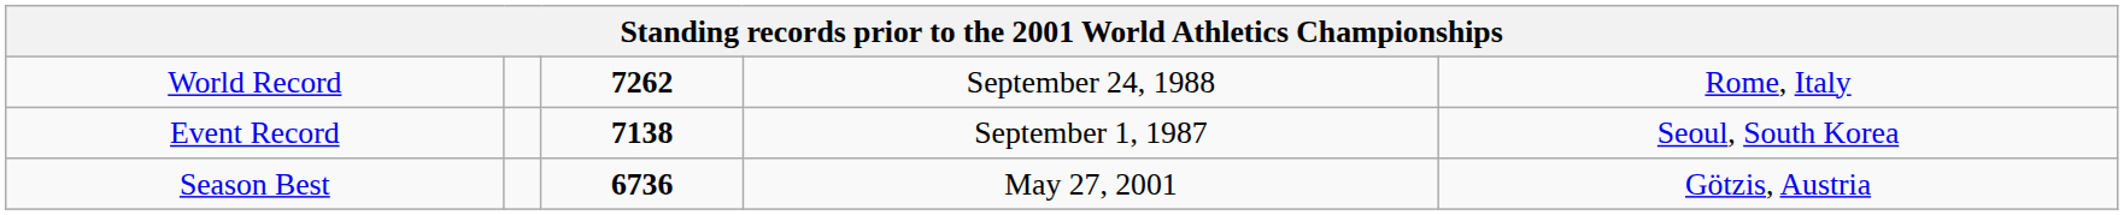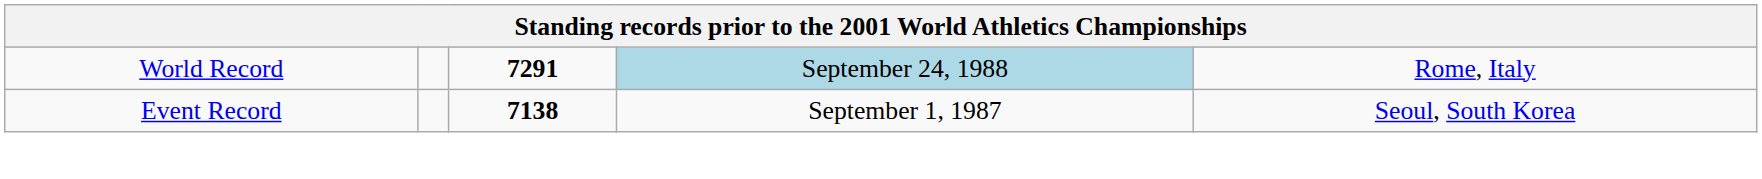World Record | column 3: 7262 -> 7291
World Record | column 4: no background -> lightblue background
- row: Season Best | 6736 | May 27, 2001 | Götzis, Austria
